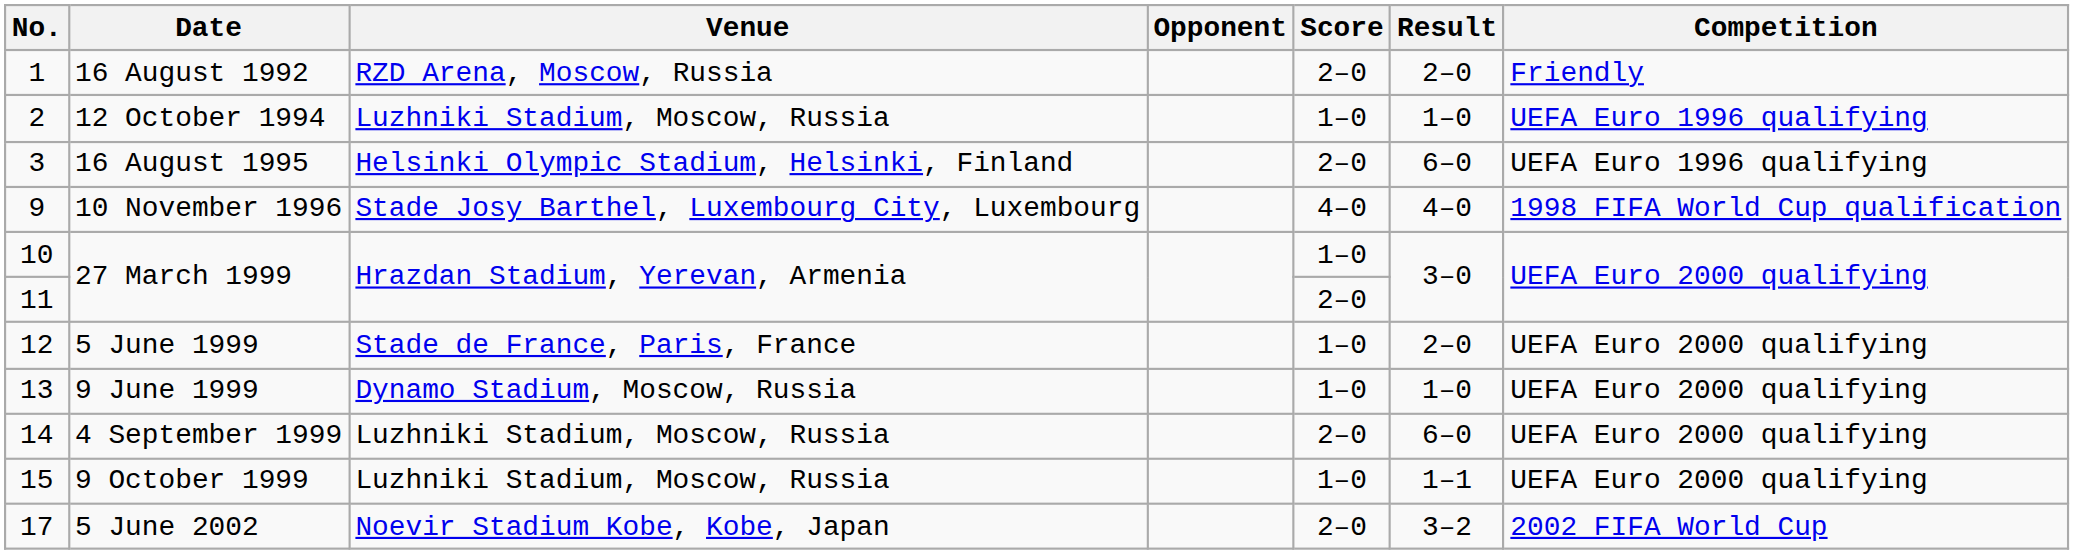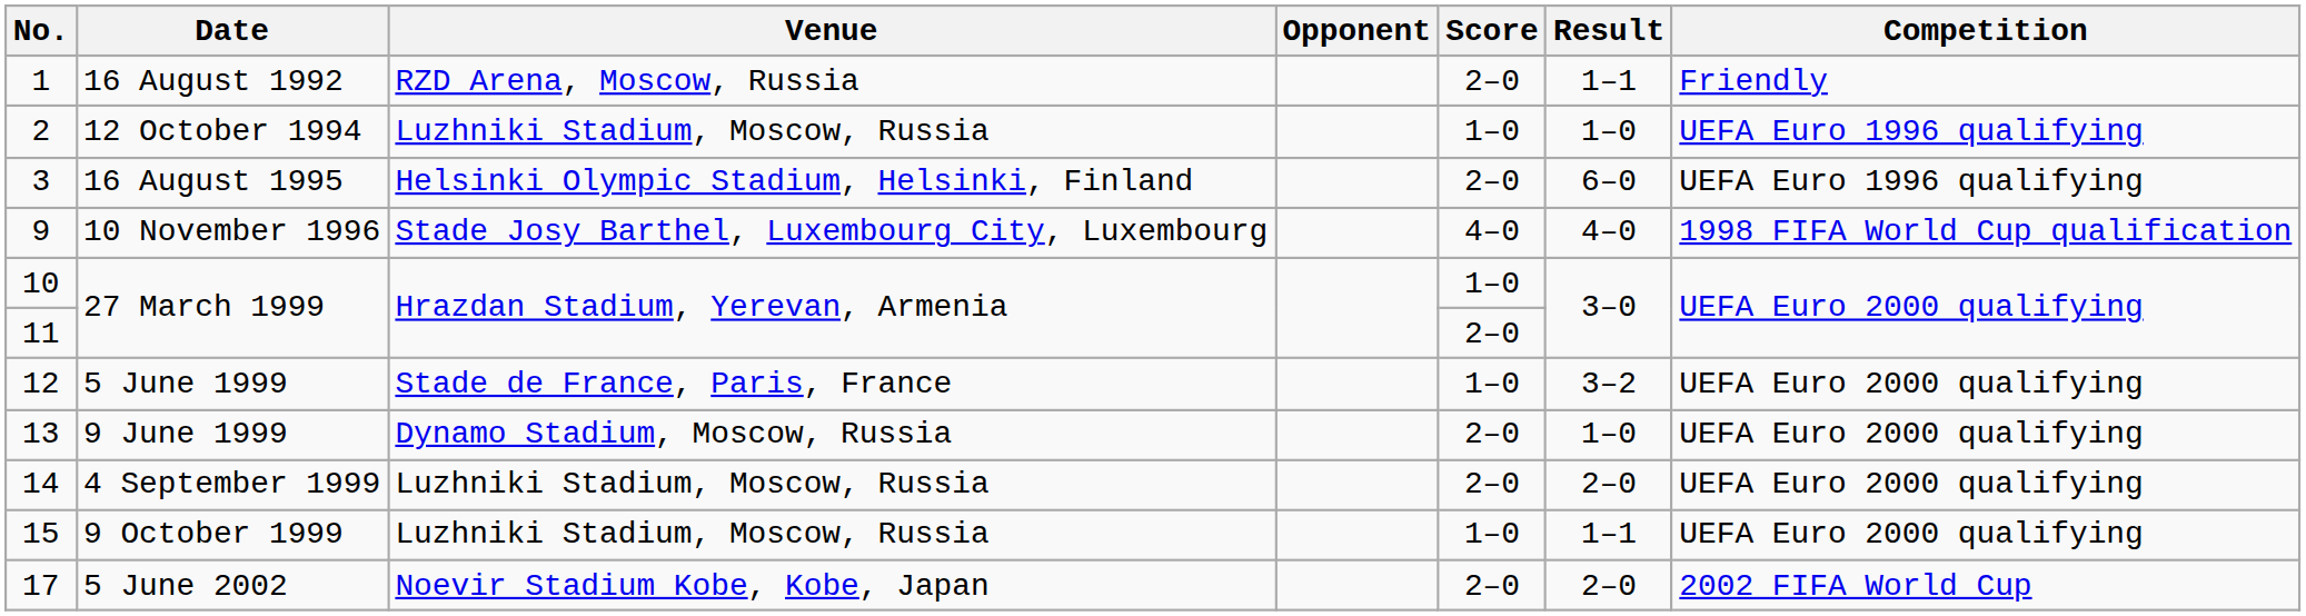16 August 1992 | Result: 2–0 -> 1–1
5 June 1999 | Result: 2–0 -> 3–2
9 June 1999 | Score: 1–0 -> 2–0
4 September 1999 | Result: 6–0 -> 2–0
5 June 2002 | Result: 3–2 -> 2–0
